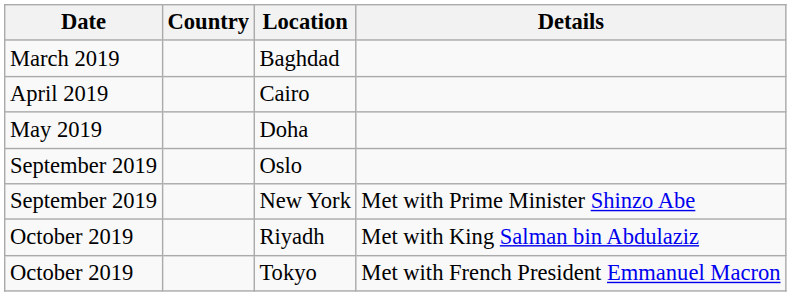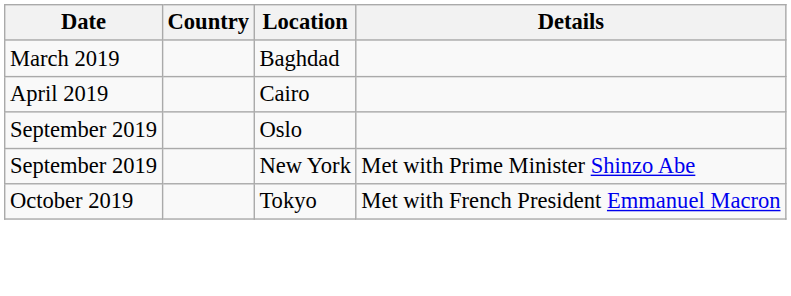- row: May 2019 | Doha
- row: October 2019 | Riyadh | Met with King Salman bin Abdulaziz
